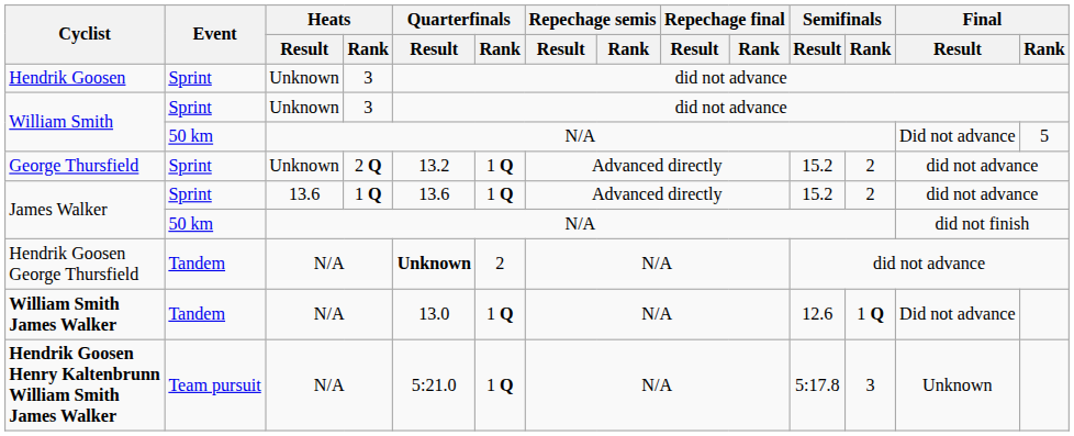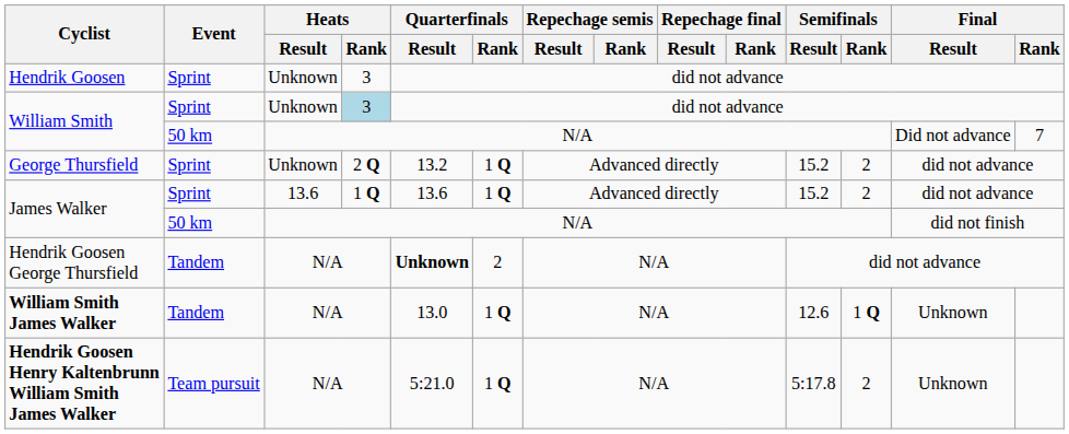William Smith / Sprint | Heats / Rank: no background -> lightblue background
William Smith / 50 km | Final / Rank: 5 -> 7
William Smith James Walker | Final / Result: Did not advance -> Unknown
Hendrik Goosen Henry Kaltenbrunn William Smith James Walker | Semifinals / Rank: 3 -> 2
